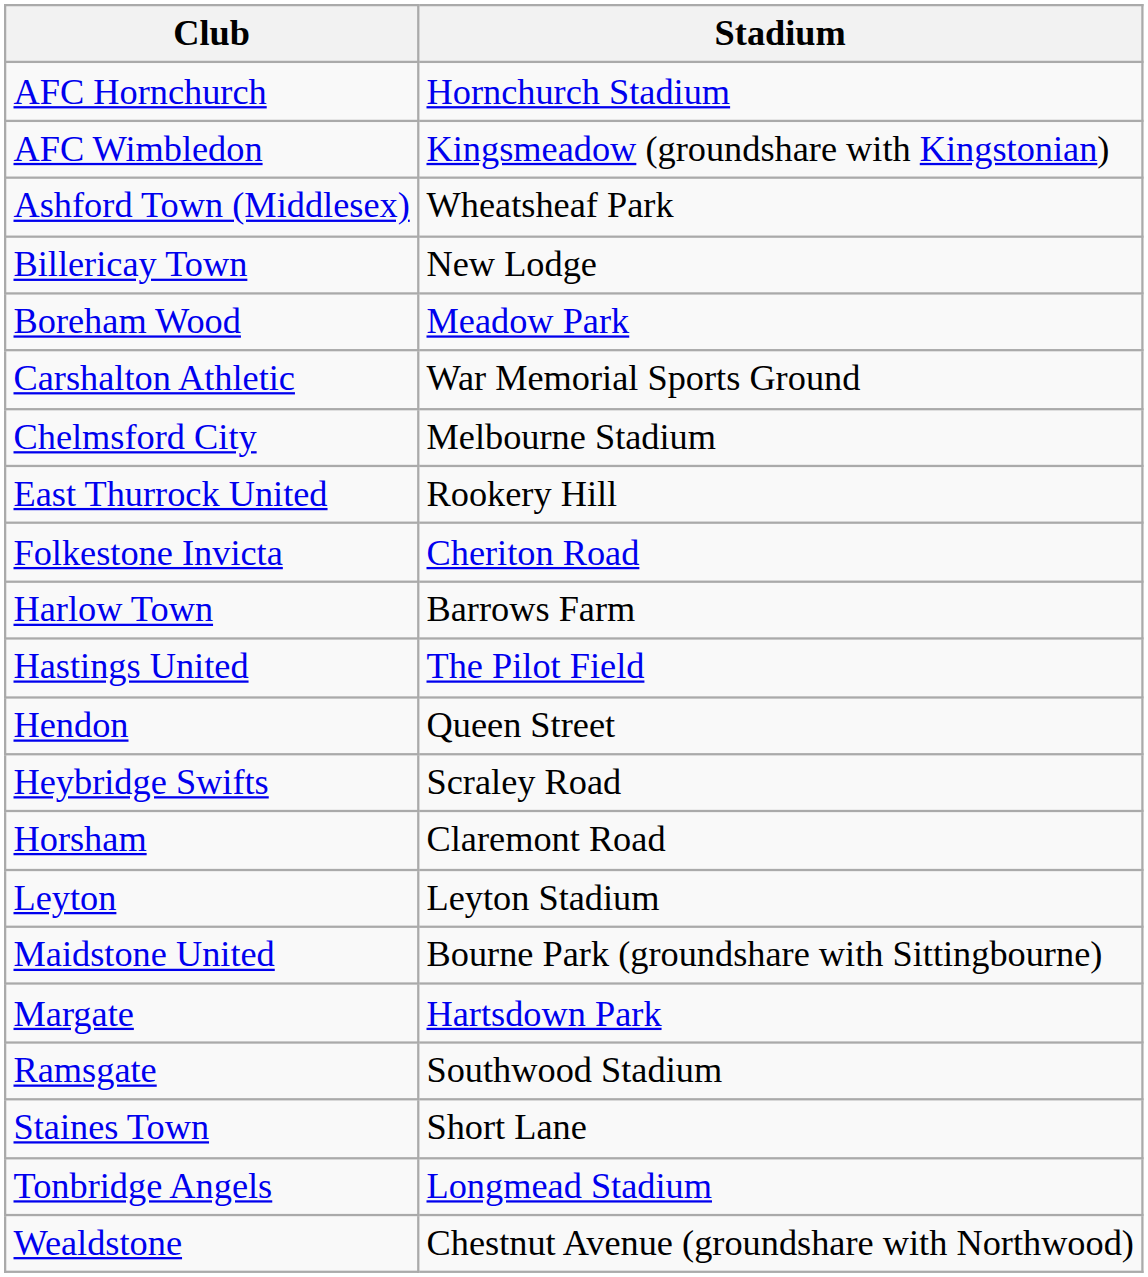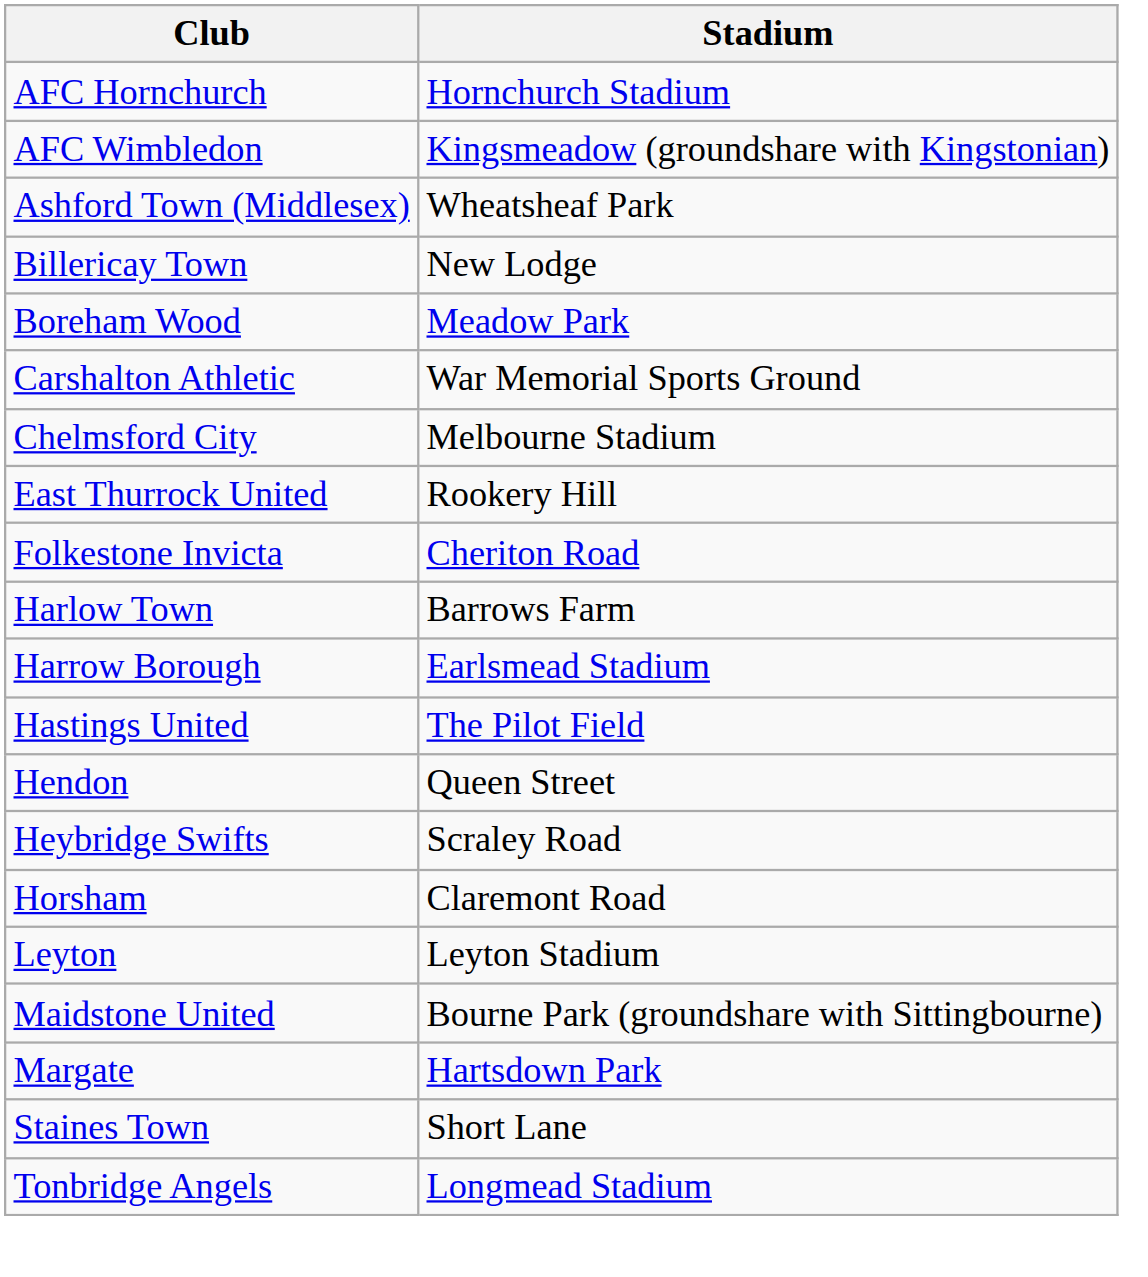+ row: Harrow Borough | Earlsmead Stadium
- row: Ramsgate | Southwood Stadium
- row: Wealdstone | Chestnut Avenue (groundshare with Northwood)
